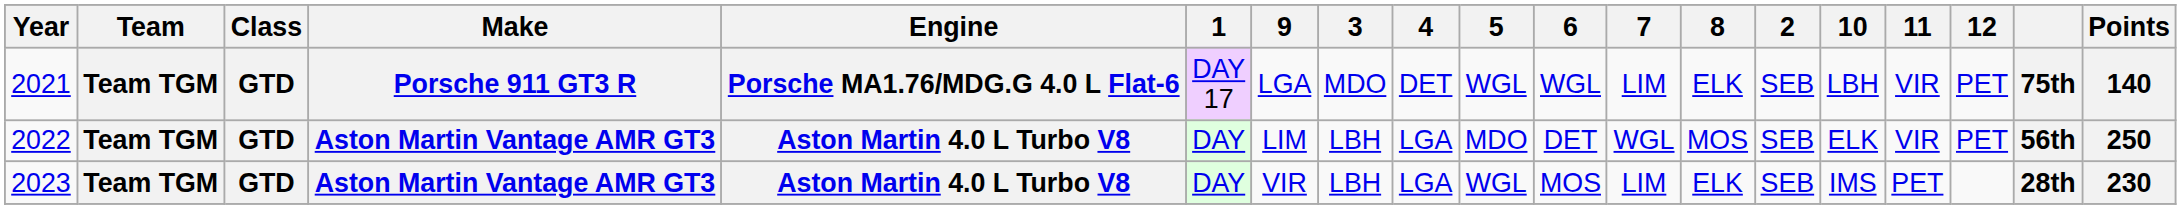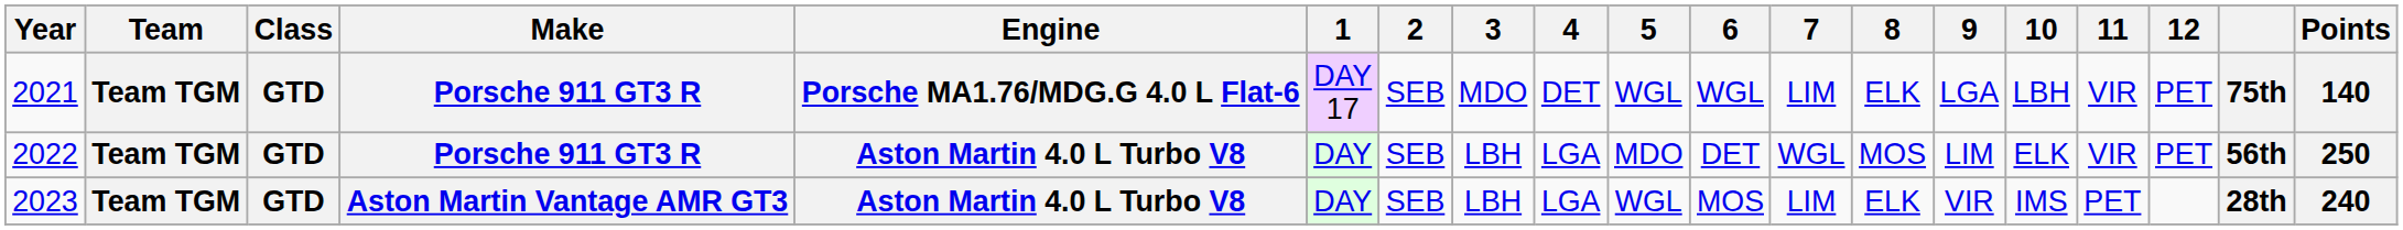columns swapped: 2 <-> 9
2022 | Make: Aston Martin Vantage AMR GT3 -> Porsche 911 GT3 R
2023 | Points: 230 -> 240
